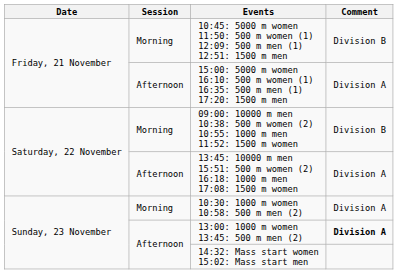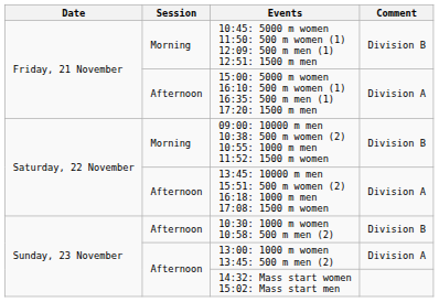10:30: 1000 m women 10:58: 500 m men (2) | Session: Morning -> Afternoon
10:30: 1000 m women 10:58: 500 m men (2) | Comment: Division A -> Division B
13:00: 1000 m women 13:45: 500 m men (2) | Comment: bold -> normal
